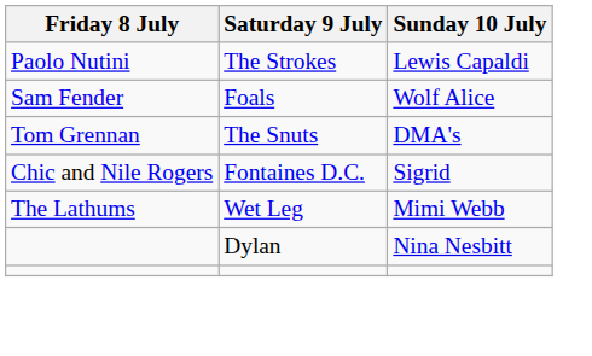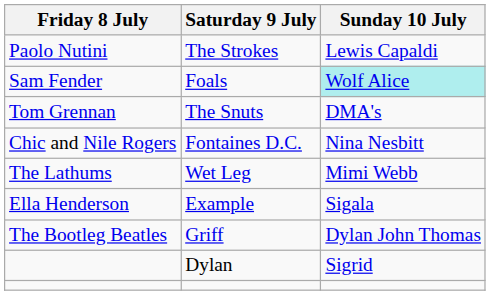Foals | Sunday 10 July: no background -> paleturquoise background
Fontaines D.C. | Sunday 10 July: Sigrid -> Nina Nesbitt
+ row: Ella Henderson | Example | Sigala
+ row: The Bootleg Beatles | Griff | Dylan John Thomas
Dylan | Sunday 10 July: Nina Nesbitt -> Sigrid
